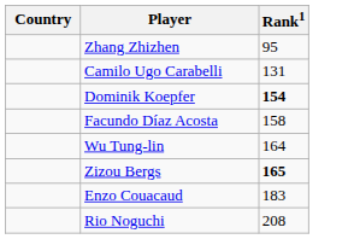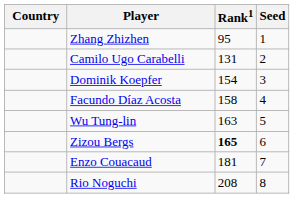+ column: Seed | 1 | 2 | 3 | 4 | 5 | 6 | 7 | 8
Dominik Koepfer | Rank1: bold -> normal
Wu Tung-lin | Rank1: 164 -> 163
Enzo Couacaud | Rank1: 183 -> 181
